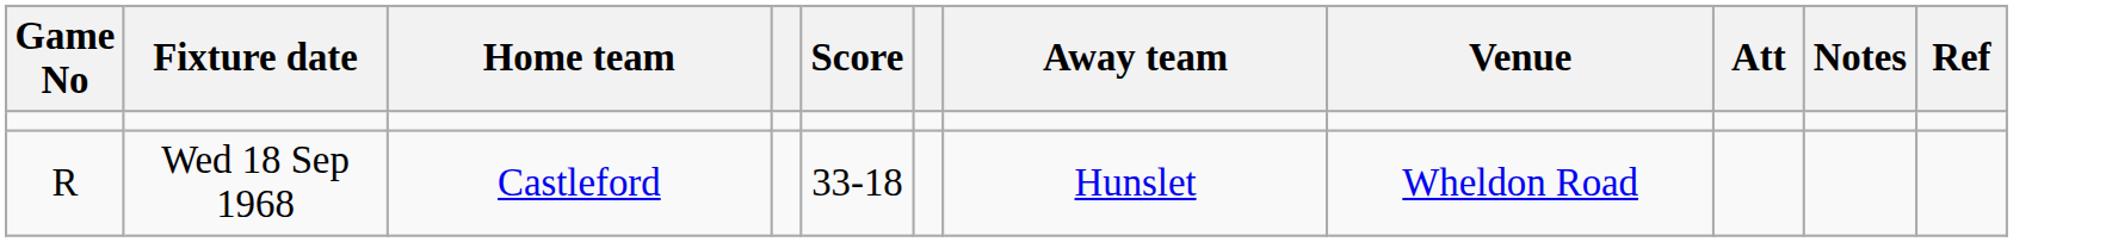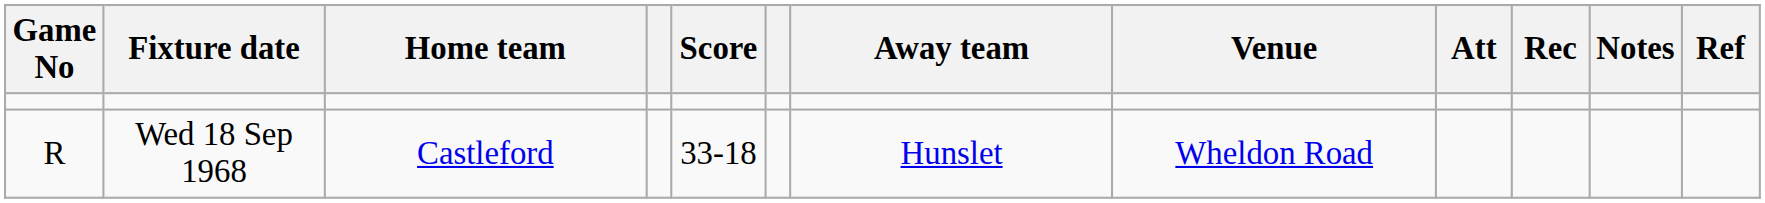+ column: Rec
